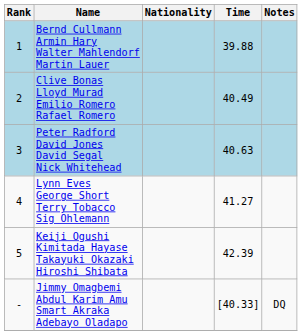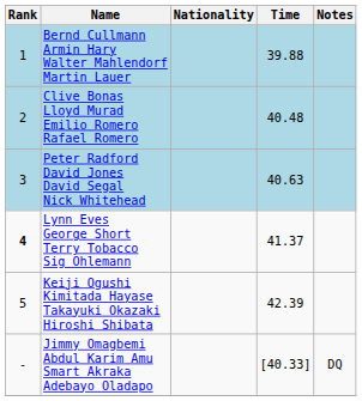Clive Bonas Lloyd Murad Emilio Romero Rafael Romero | Time: 40.49 -> 40.48
Lynn Eves George Short Terry Tobacco Sig Ohlemann | Rank: normal -> bold
Lynn Eves George Short Terry Tobacco Sig Ohlemann | Time: 41.27 -> 41.37
